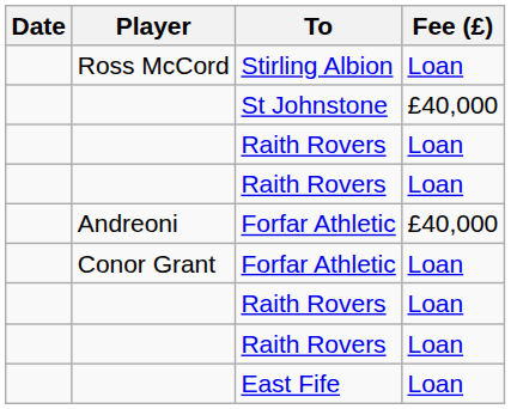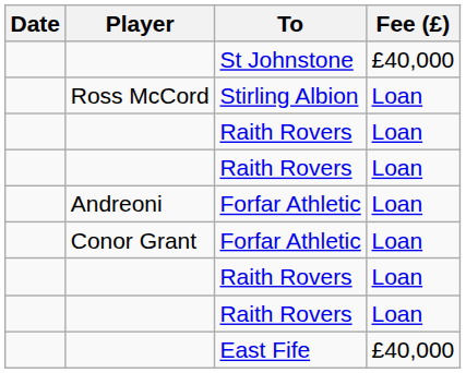rows swapped: Stirling Albion <-> St Johnstone
Andreoni / Forfar Athletic | Fee (£): £40,000 -> Loan
East Fife | Fee (£): Loan -> £40,000
